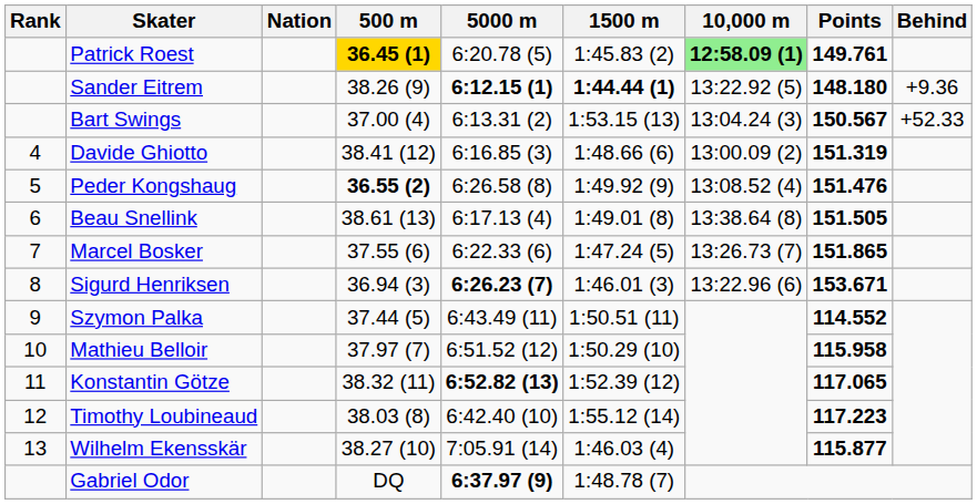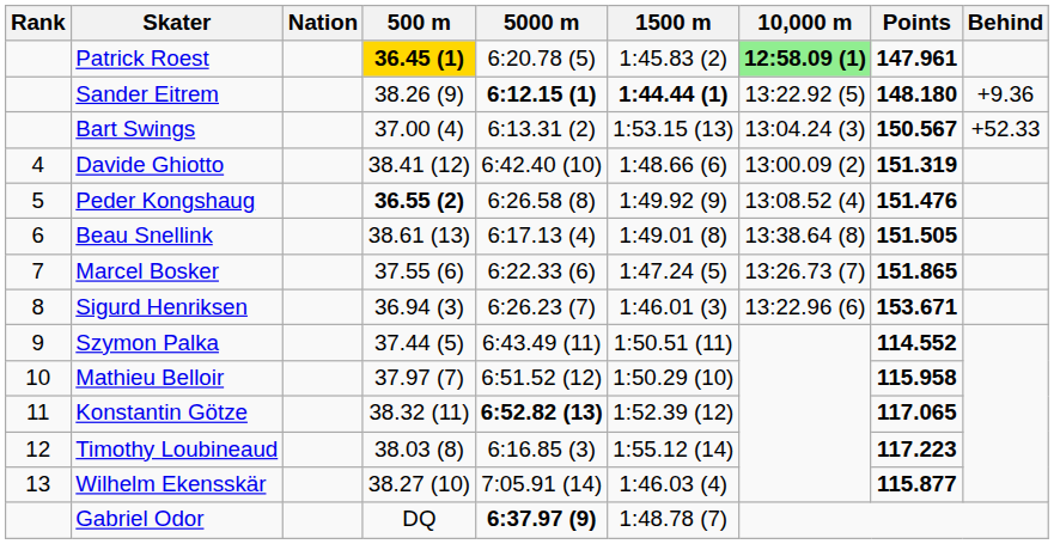Patrick Roest | Points: 149.761 -> 147.961
Davide Ghiotto | 5000 m: 6:16.85 (3) -> 6:42.40 (10)
Sigurd Henriksen | 5000 m: bold -> normal
Timothy Loubineaud | 5000 m: 6:42.40 (10) -> 6:16.85 (3)
